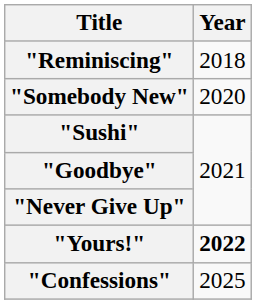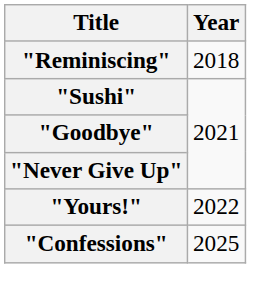- row: "Somebody New" | 2020
"Yours!" | Year: bold -> normal
